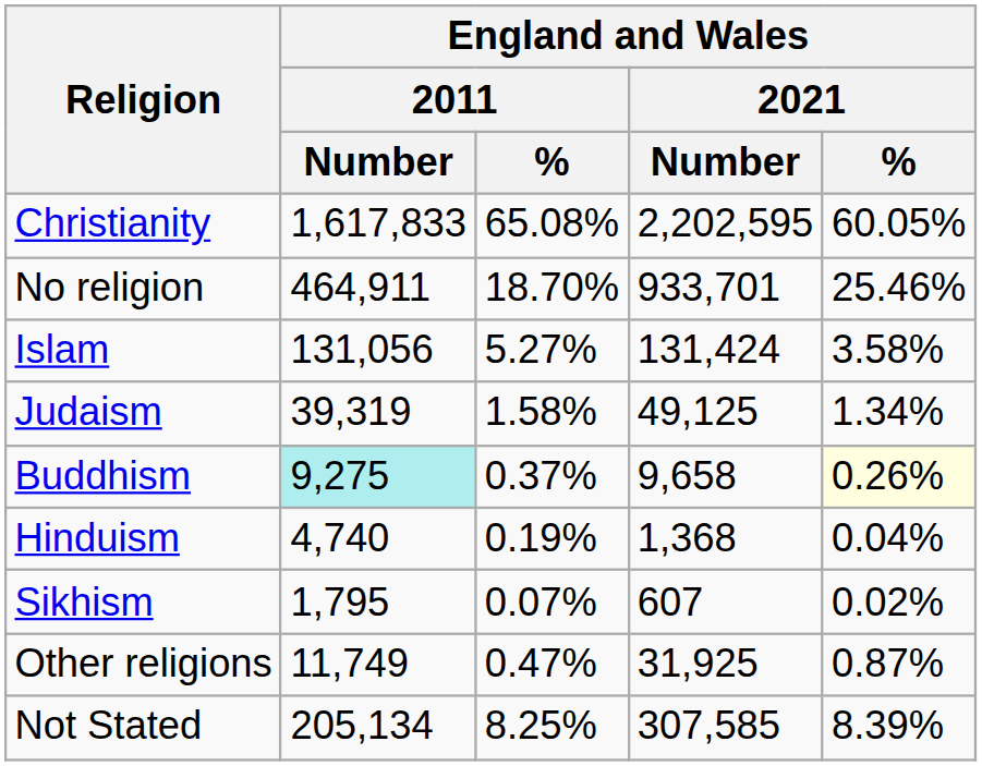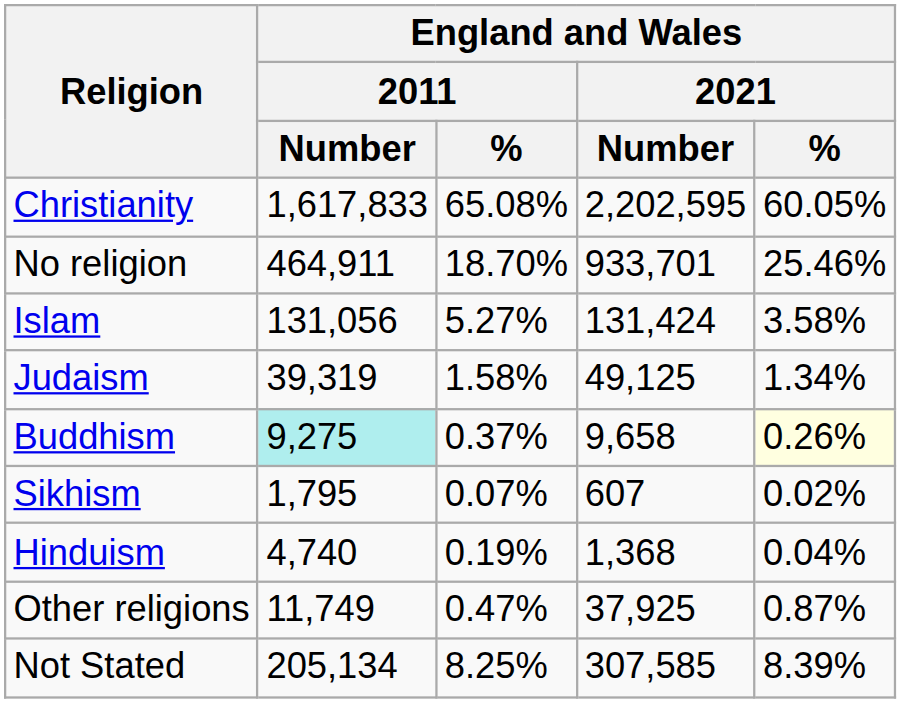rows swapped: Hinduism <-> Sikhism
Other religions | England and Wales / 2021 / Number: 31,925 -> 37,925
